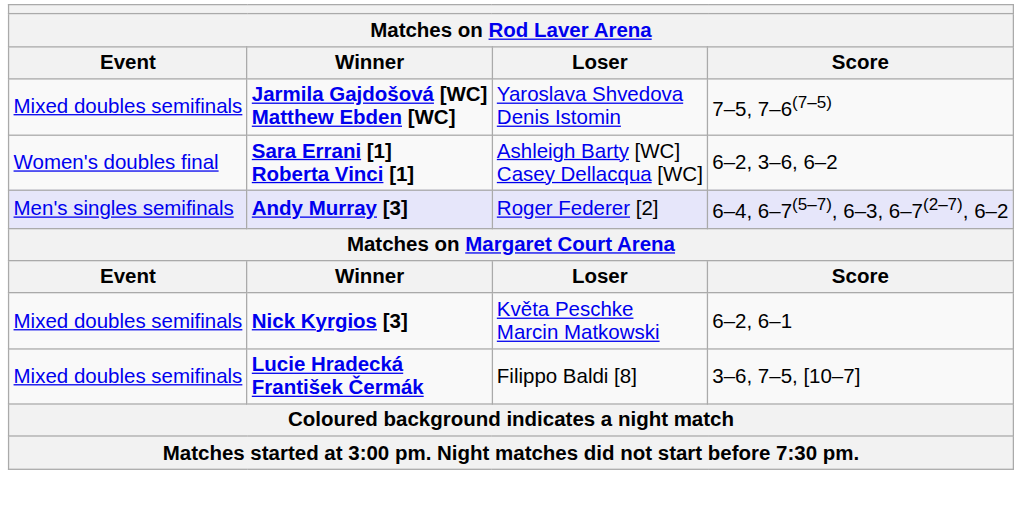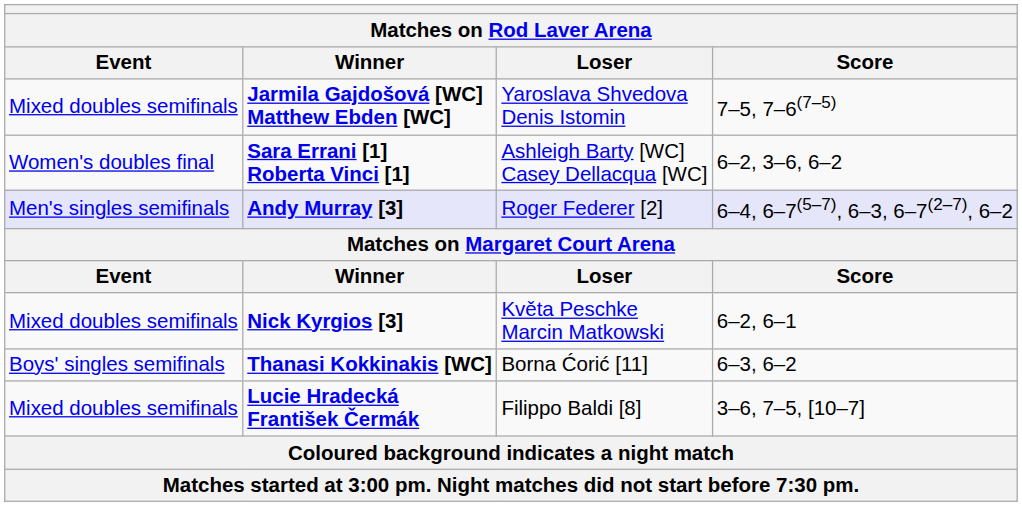+ row: Boys' singles semifinals | Thanasi Kokkinakis [WC] | Borna Ćorić [11] | 6–3, 6–2
